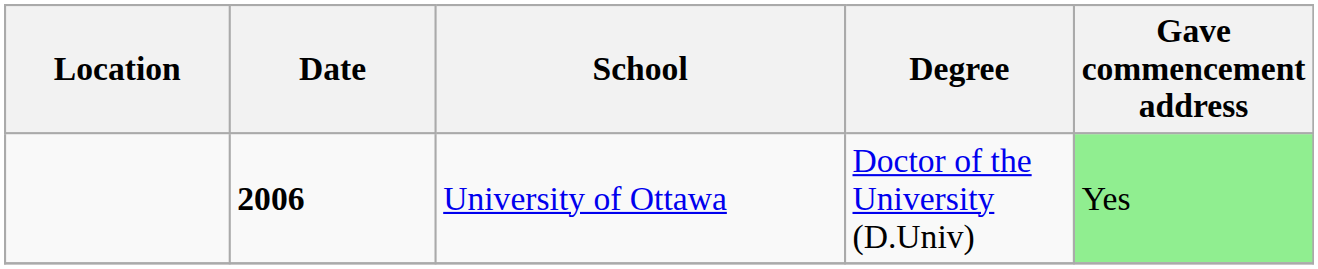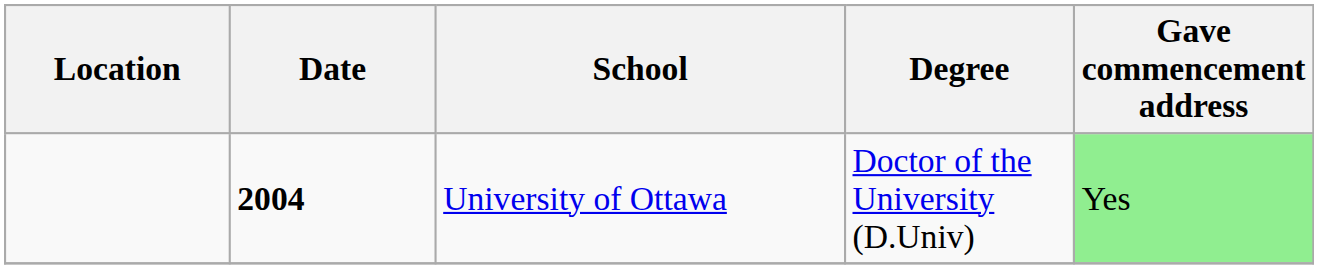University of Ottawa | Date: 2006 -> 2004
